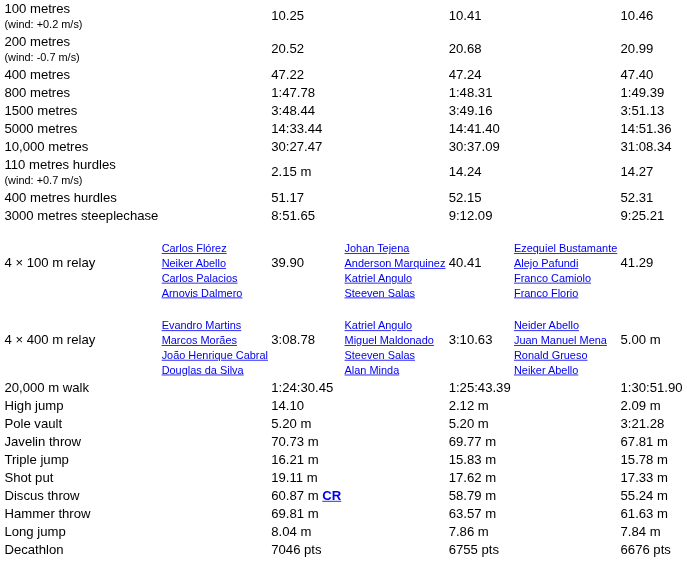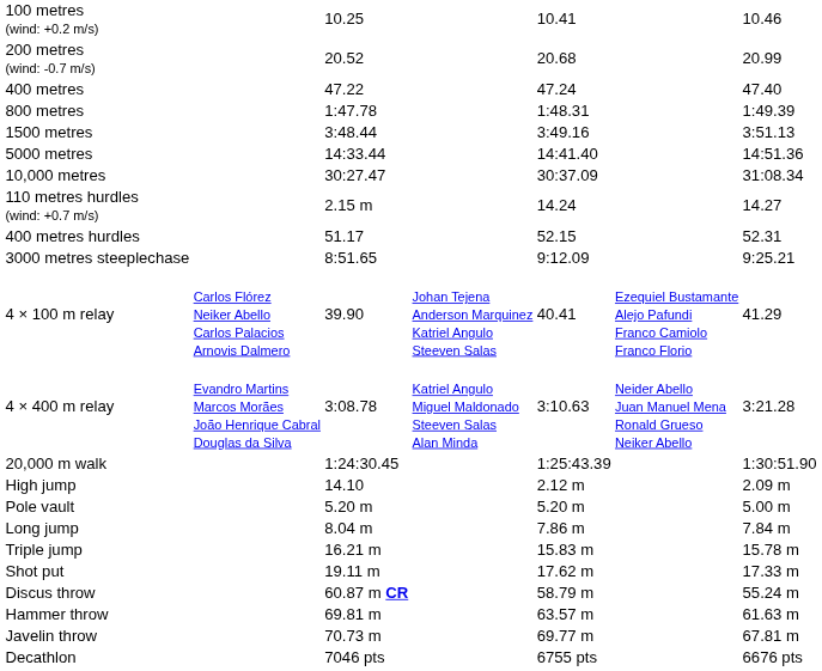4 × 400 m relay | column 7: 5.00 m -> 3:21.28
Pole vault | column 7: 3:21.28 -> 5.00 m
rows swapped: Long jump <-> Javelin throw
